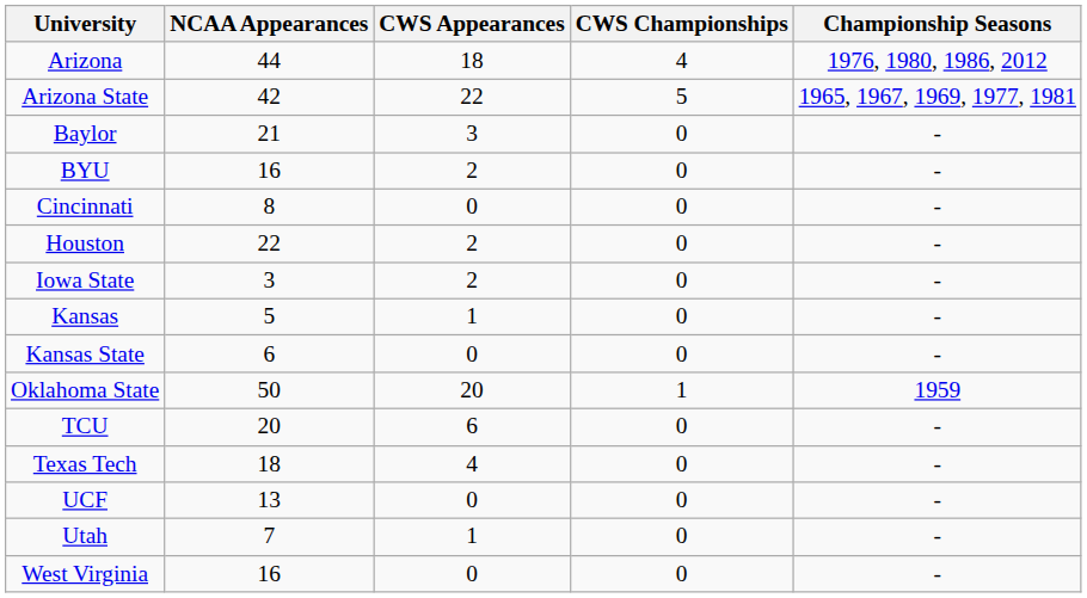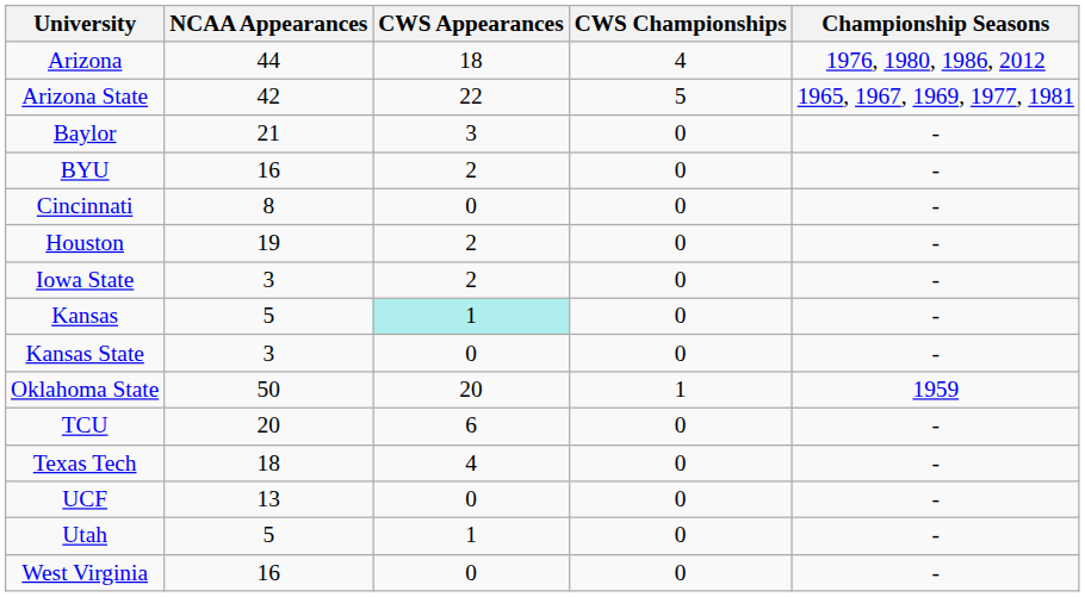Houston | NCAA Appearances: 22 -> 19
Kansas | CWS Appearances: no background -> paleturquoise background
Kansas State | NCAA Appearances: 6 -> 3
Utah | NCAA Appearances: 7 -> 5
